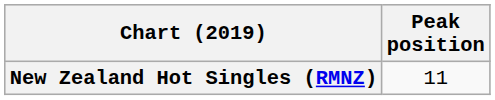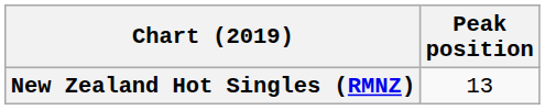New Zealand Hot Singles (RMNZ) | Peak position: 11 -> 13
